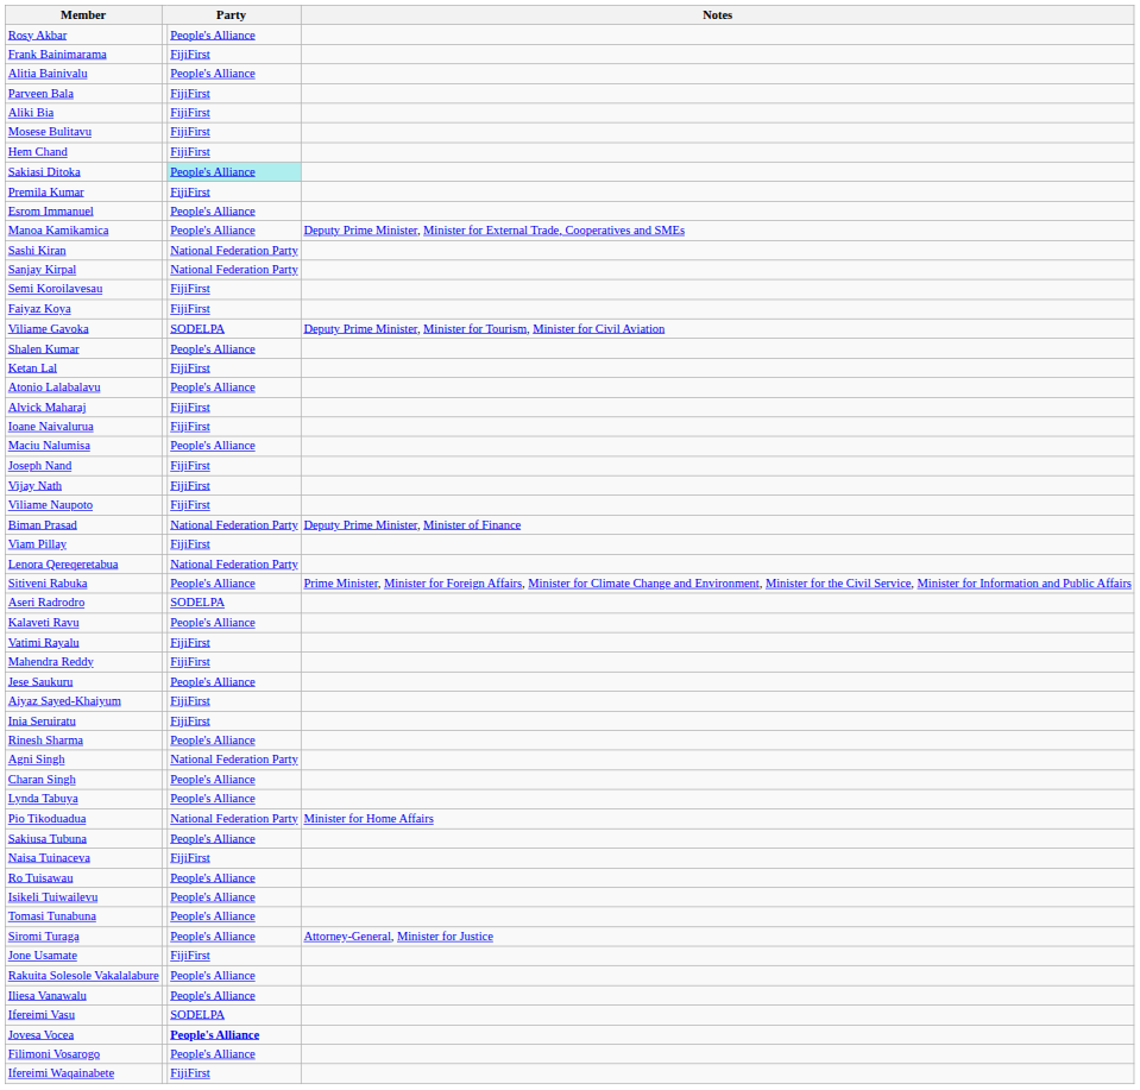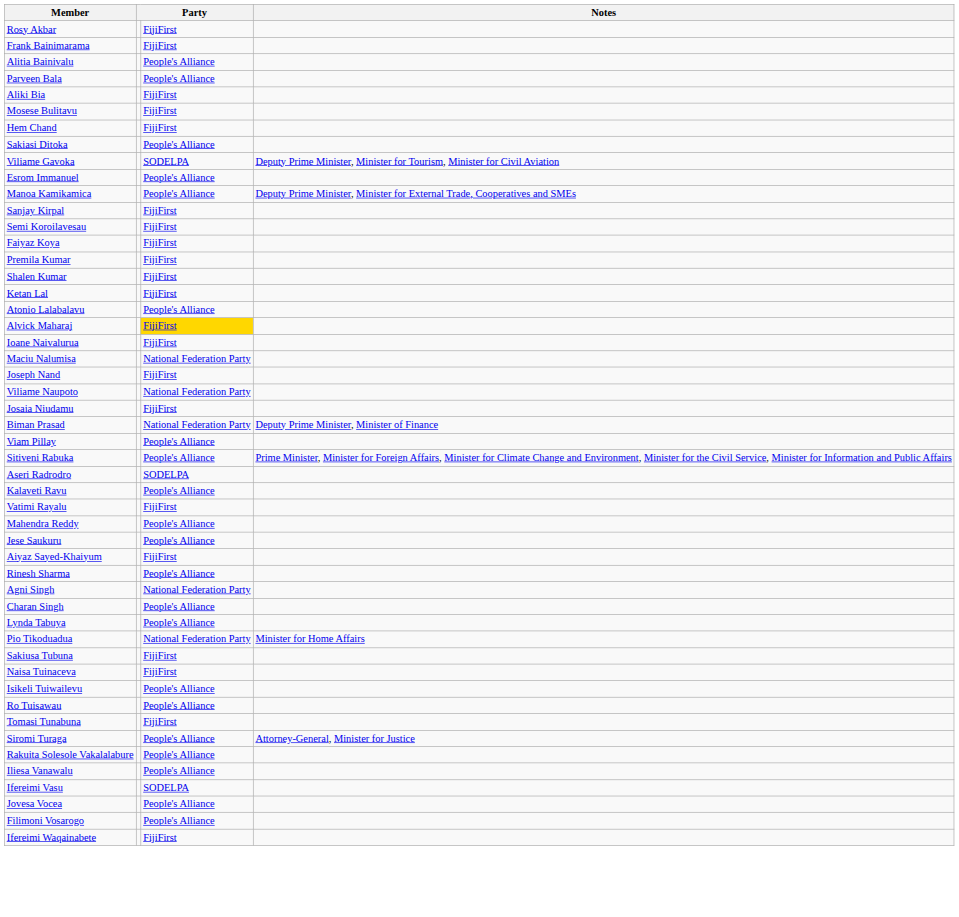Rosy Akbar | column 3: People's Alliance -> FijiFirst
Parveen Bala | column 3: FijiFirst -> People's Alliance
Sakiasi Ditoka | column 3: paleturquoise background -> no background
rows swapped: Viliame Gavoka <-> Premila Kumar
- row: Sashi Kiran | National Federation Party
Sanjay Kirpal | column 3: National Federation Party -> FijiFirst
Shalen Kumar | column 3: People's Alliance -> FijiFirst
Alvick Maharaj | column 3: no background -> gold background
Maciu Nalumisa | column 3: People's Alliance -> National Federation Party
- row: Vijay Nath | FijiFirst
Viliame Naupoto | column 3: FijiFirst -> National Federation Party
+ row: Josaia Niudamu | FijiFirst
Viam Pillay | column 3: FijiFirst -> People's Alliance
- row: Lenora Qereqeretabua | National Federation Party
Mahendra Reddy | column 3: FijiFirst -> People's Alliance
- row: Inia Seruiratu | FijiFirst
Sakiusa Tubuna | column 3: People's Alliance -> FijiFirst
rows swapped: Ro Tuisawau <-> Isikeli Tuiwailevu
Tomasi Tunabuna | column 3: People's Alliance -> FijiFirst
- row: Jone Usamate | FijiFirst
Jovesa Vocea | column 3: bold -> normal
